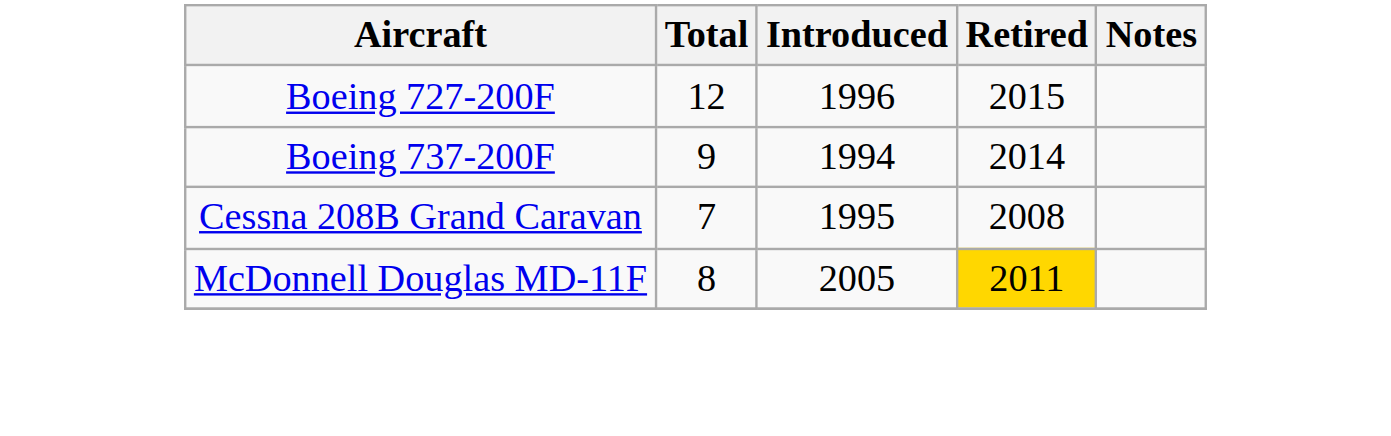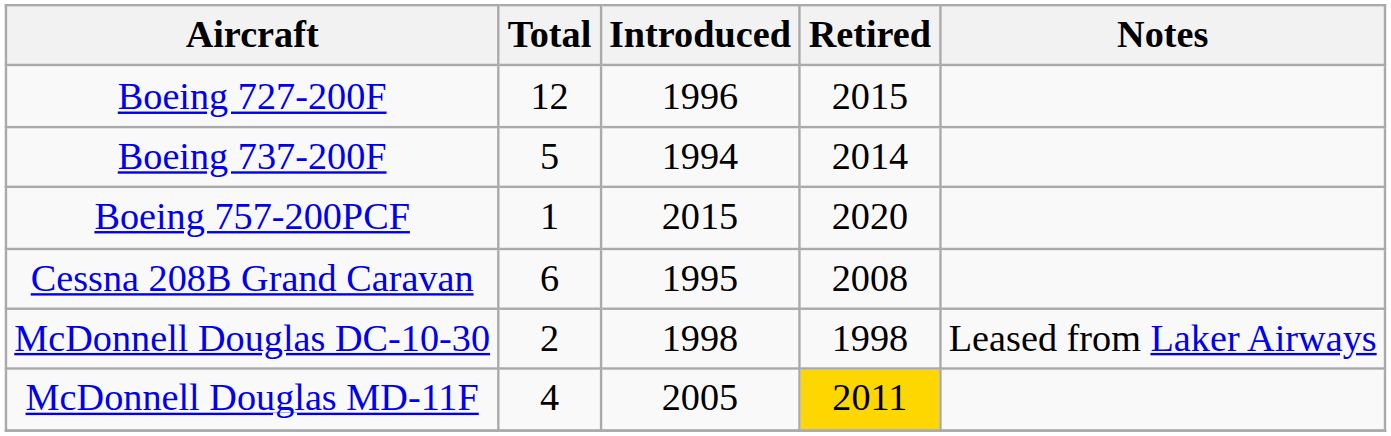Boeing 737-200F | Total: 9 -> 5
+ row: Boeing 757-200PCF | 1 | 2015 | 2020
Cessna 208B Grand Caravan | Total: 7 -> 6
+ row: McDonnell Douglas DC-10-30 | 2 | 1998 | 1998 | Leased from Laker Airways
McDonnell Douglas MD-11F | Total: 8 -> 4
